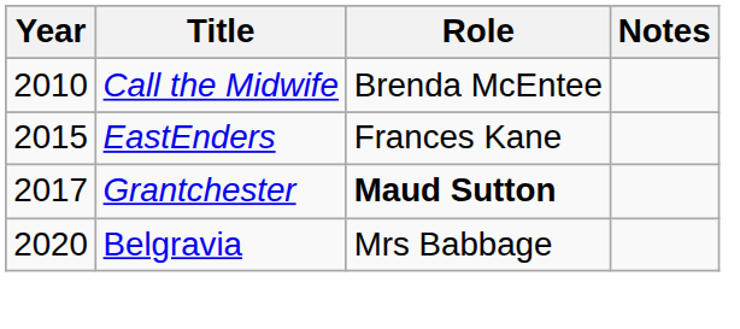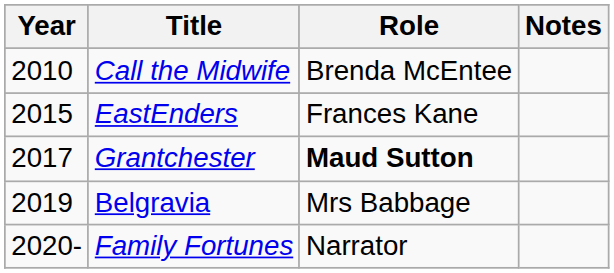Belgravia | Year: 2020 -> 2019
+ row: 2020- | Family Fortunes | Narrator
